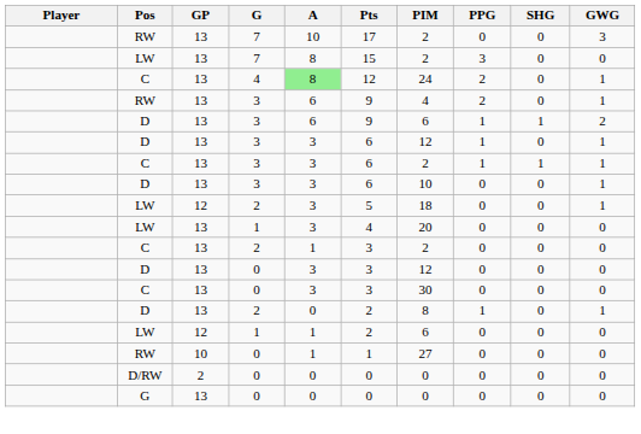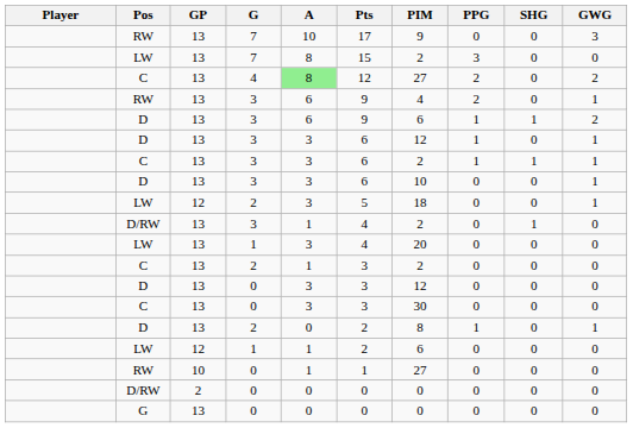RW / 7 | PIM: 2 -> 9
C / 4 | PIM: 24 -> 27
C / 4 | GWG: 1 -> 2
+ row: D/RW | 13 | 3 | 1 | 4 | 2 | 0 | 1 | 0
